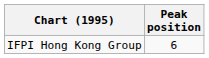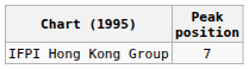IFPI Hong Kong Group | Peak position: 6 -> 7
